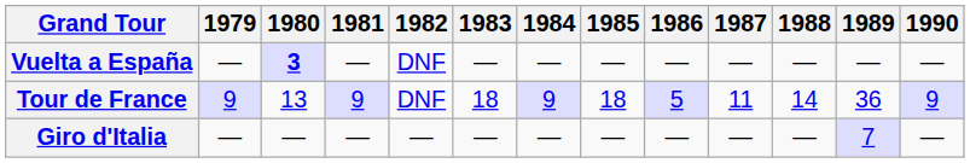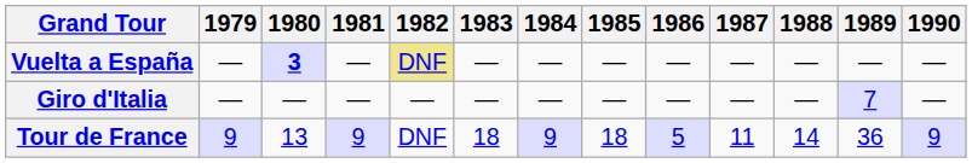Vuelta a España | 1982: no background -> khaki background
rows swapped: Giro d'Italia <-> Tour de France
